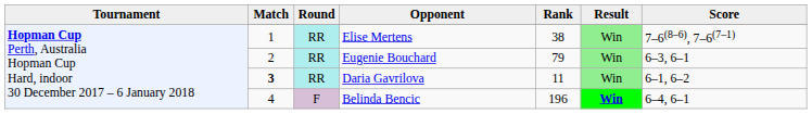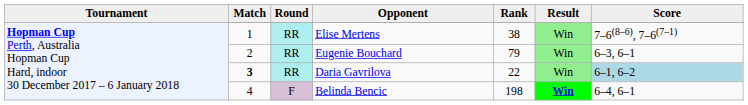Daria Gavrilova | column 5: 11 -> 22
Daria Gavrilova | column 7: no background -> lightblue background
Belinda Bencic | column 5: 196 -> 198
